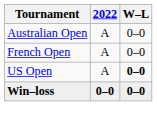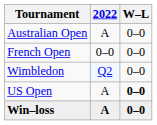French Open | 2022: A -> 0–0
+ row: Wimbledon | Q2 | 0–0
Win–loss | 2022: 0–0 -> A
